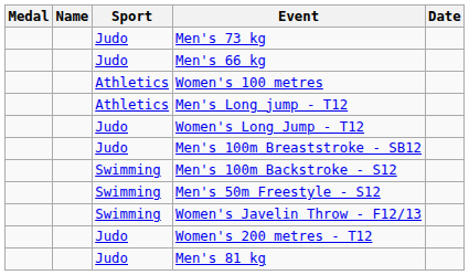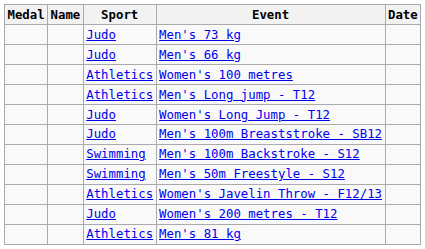Women's Javelin Throw - F12/13 | Sport: Swimming -> Athletics
Men's 81 kg | Sport: Judo -> Athletics
